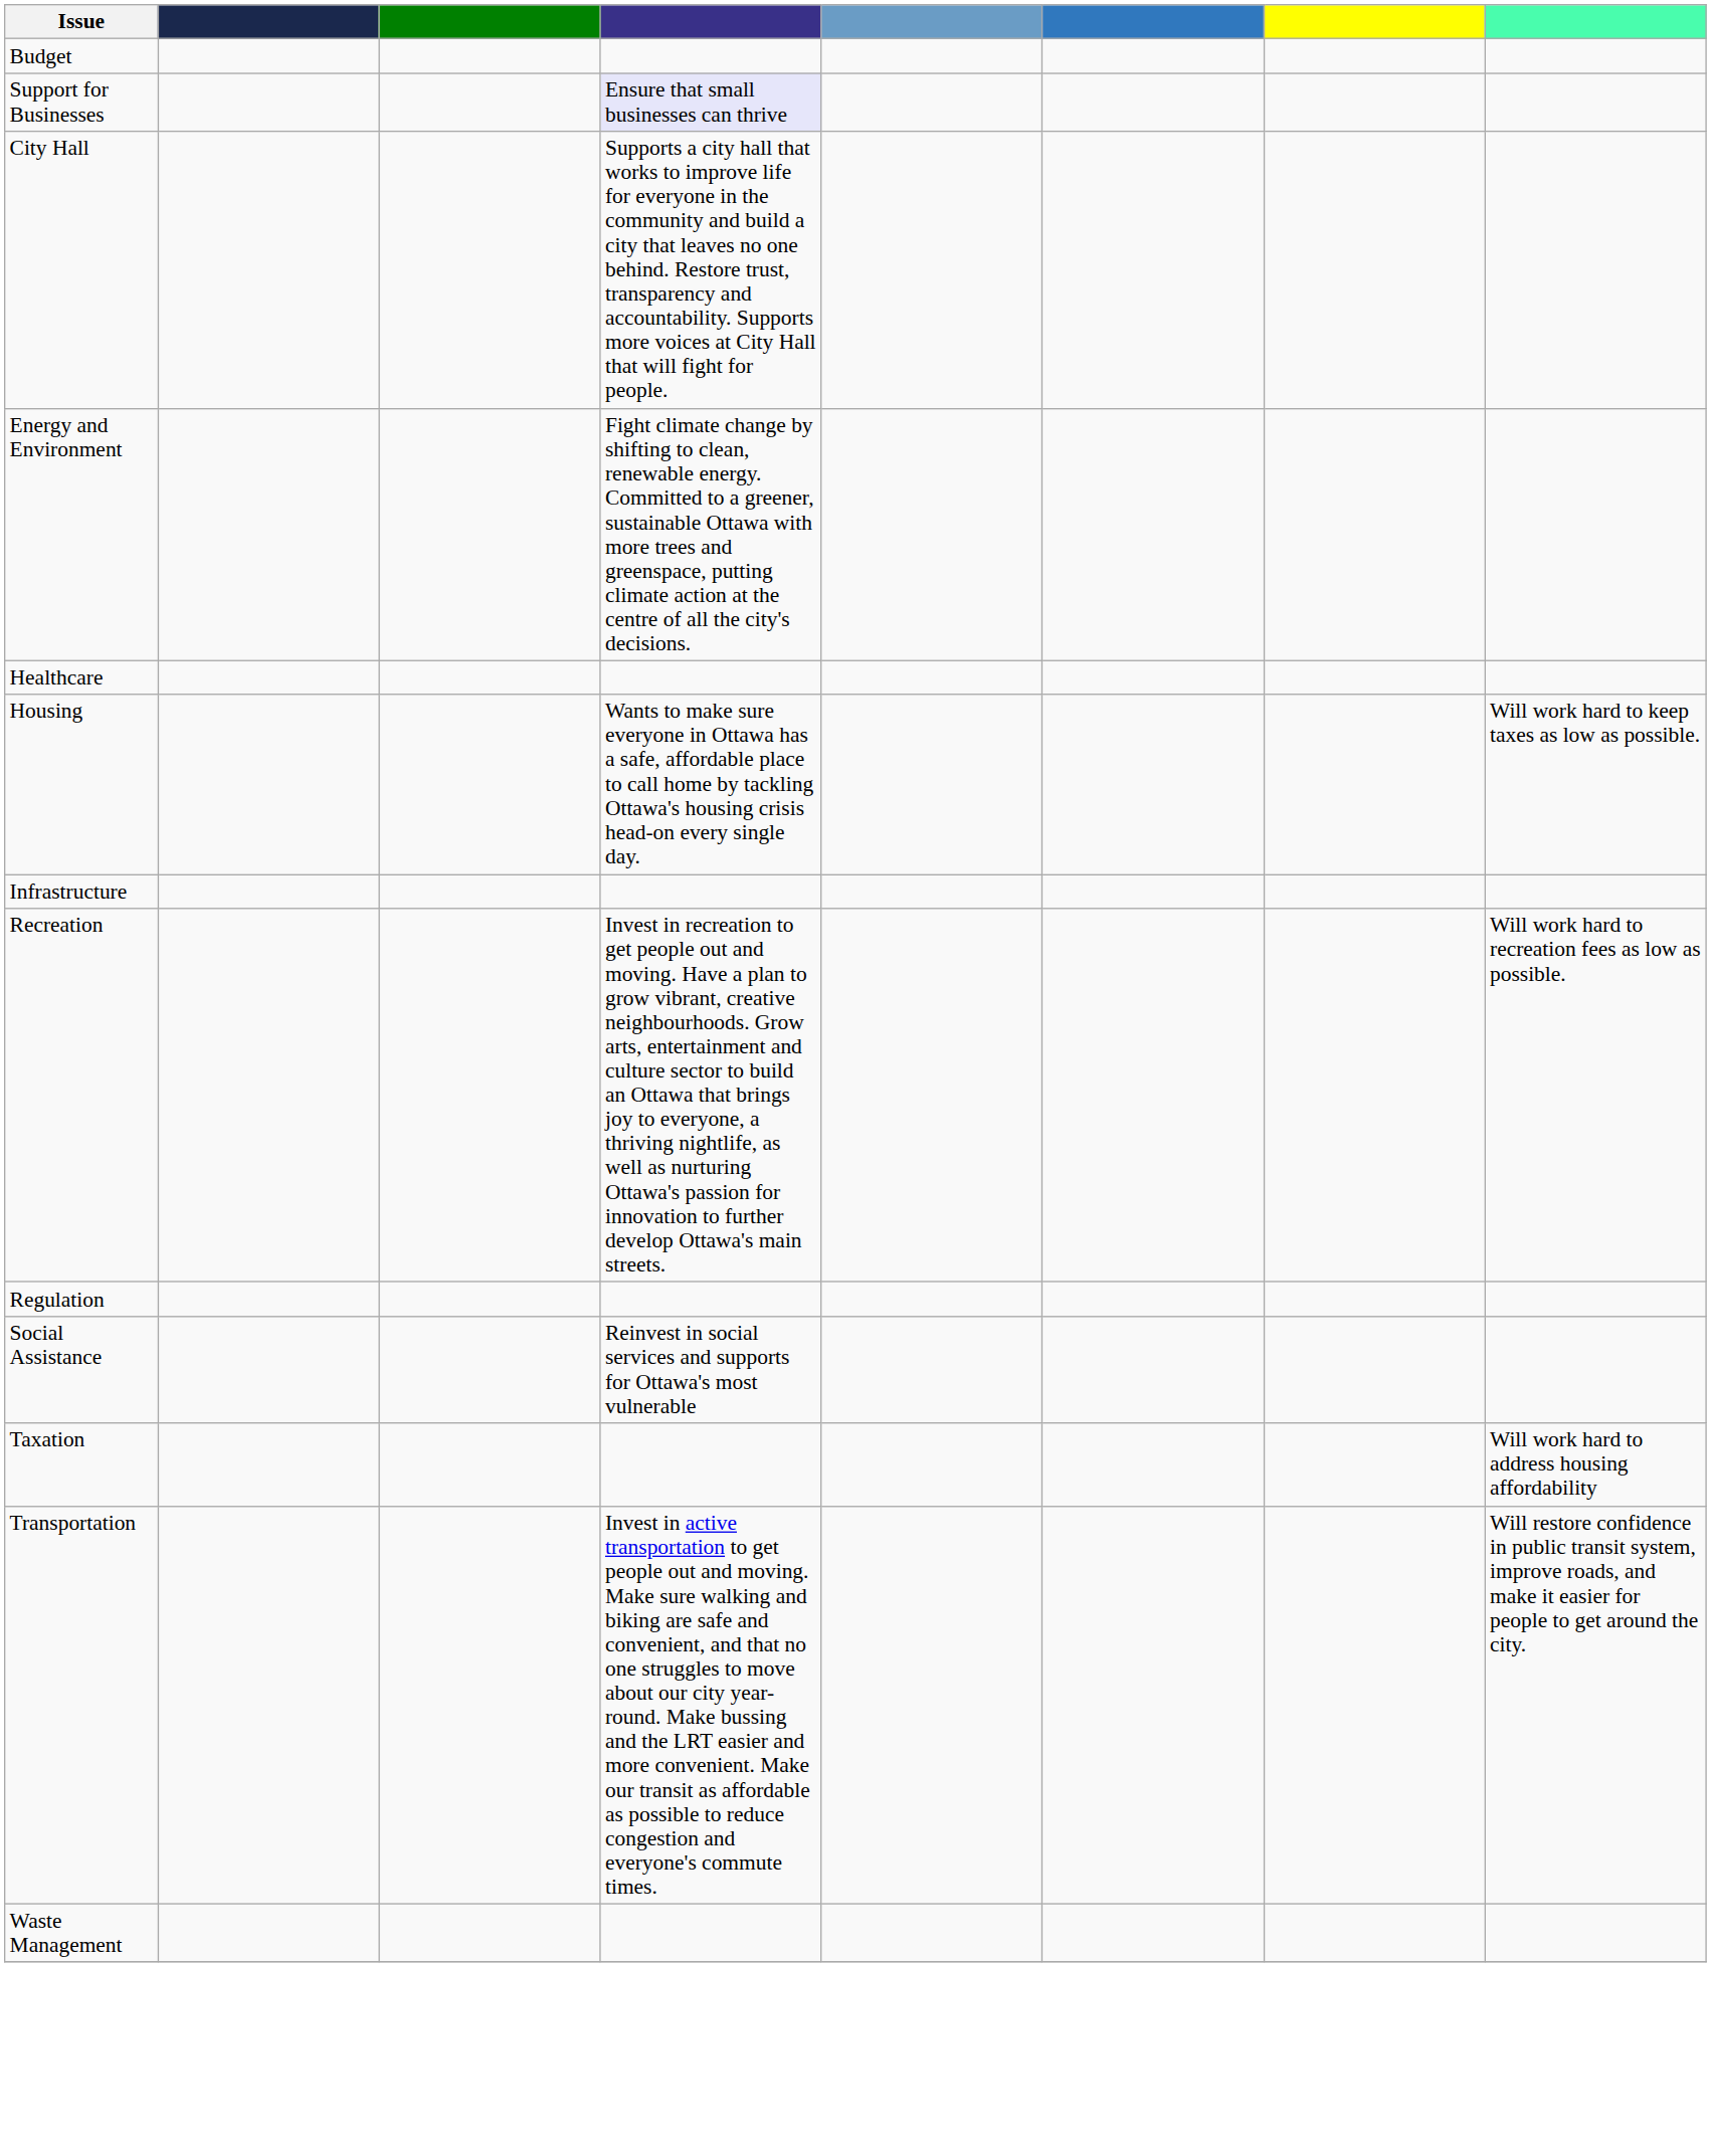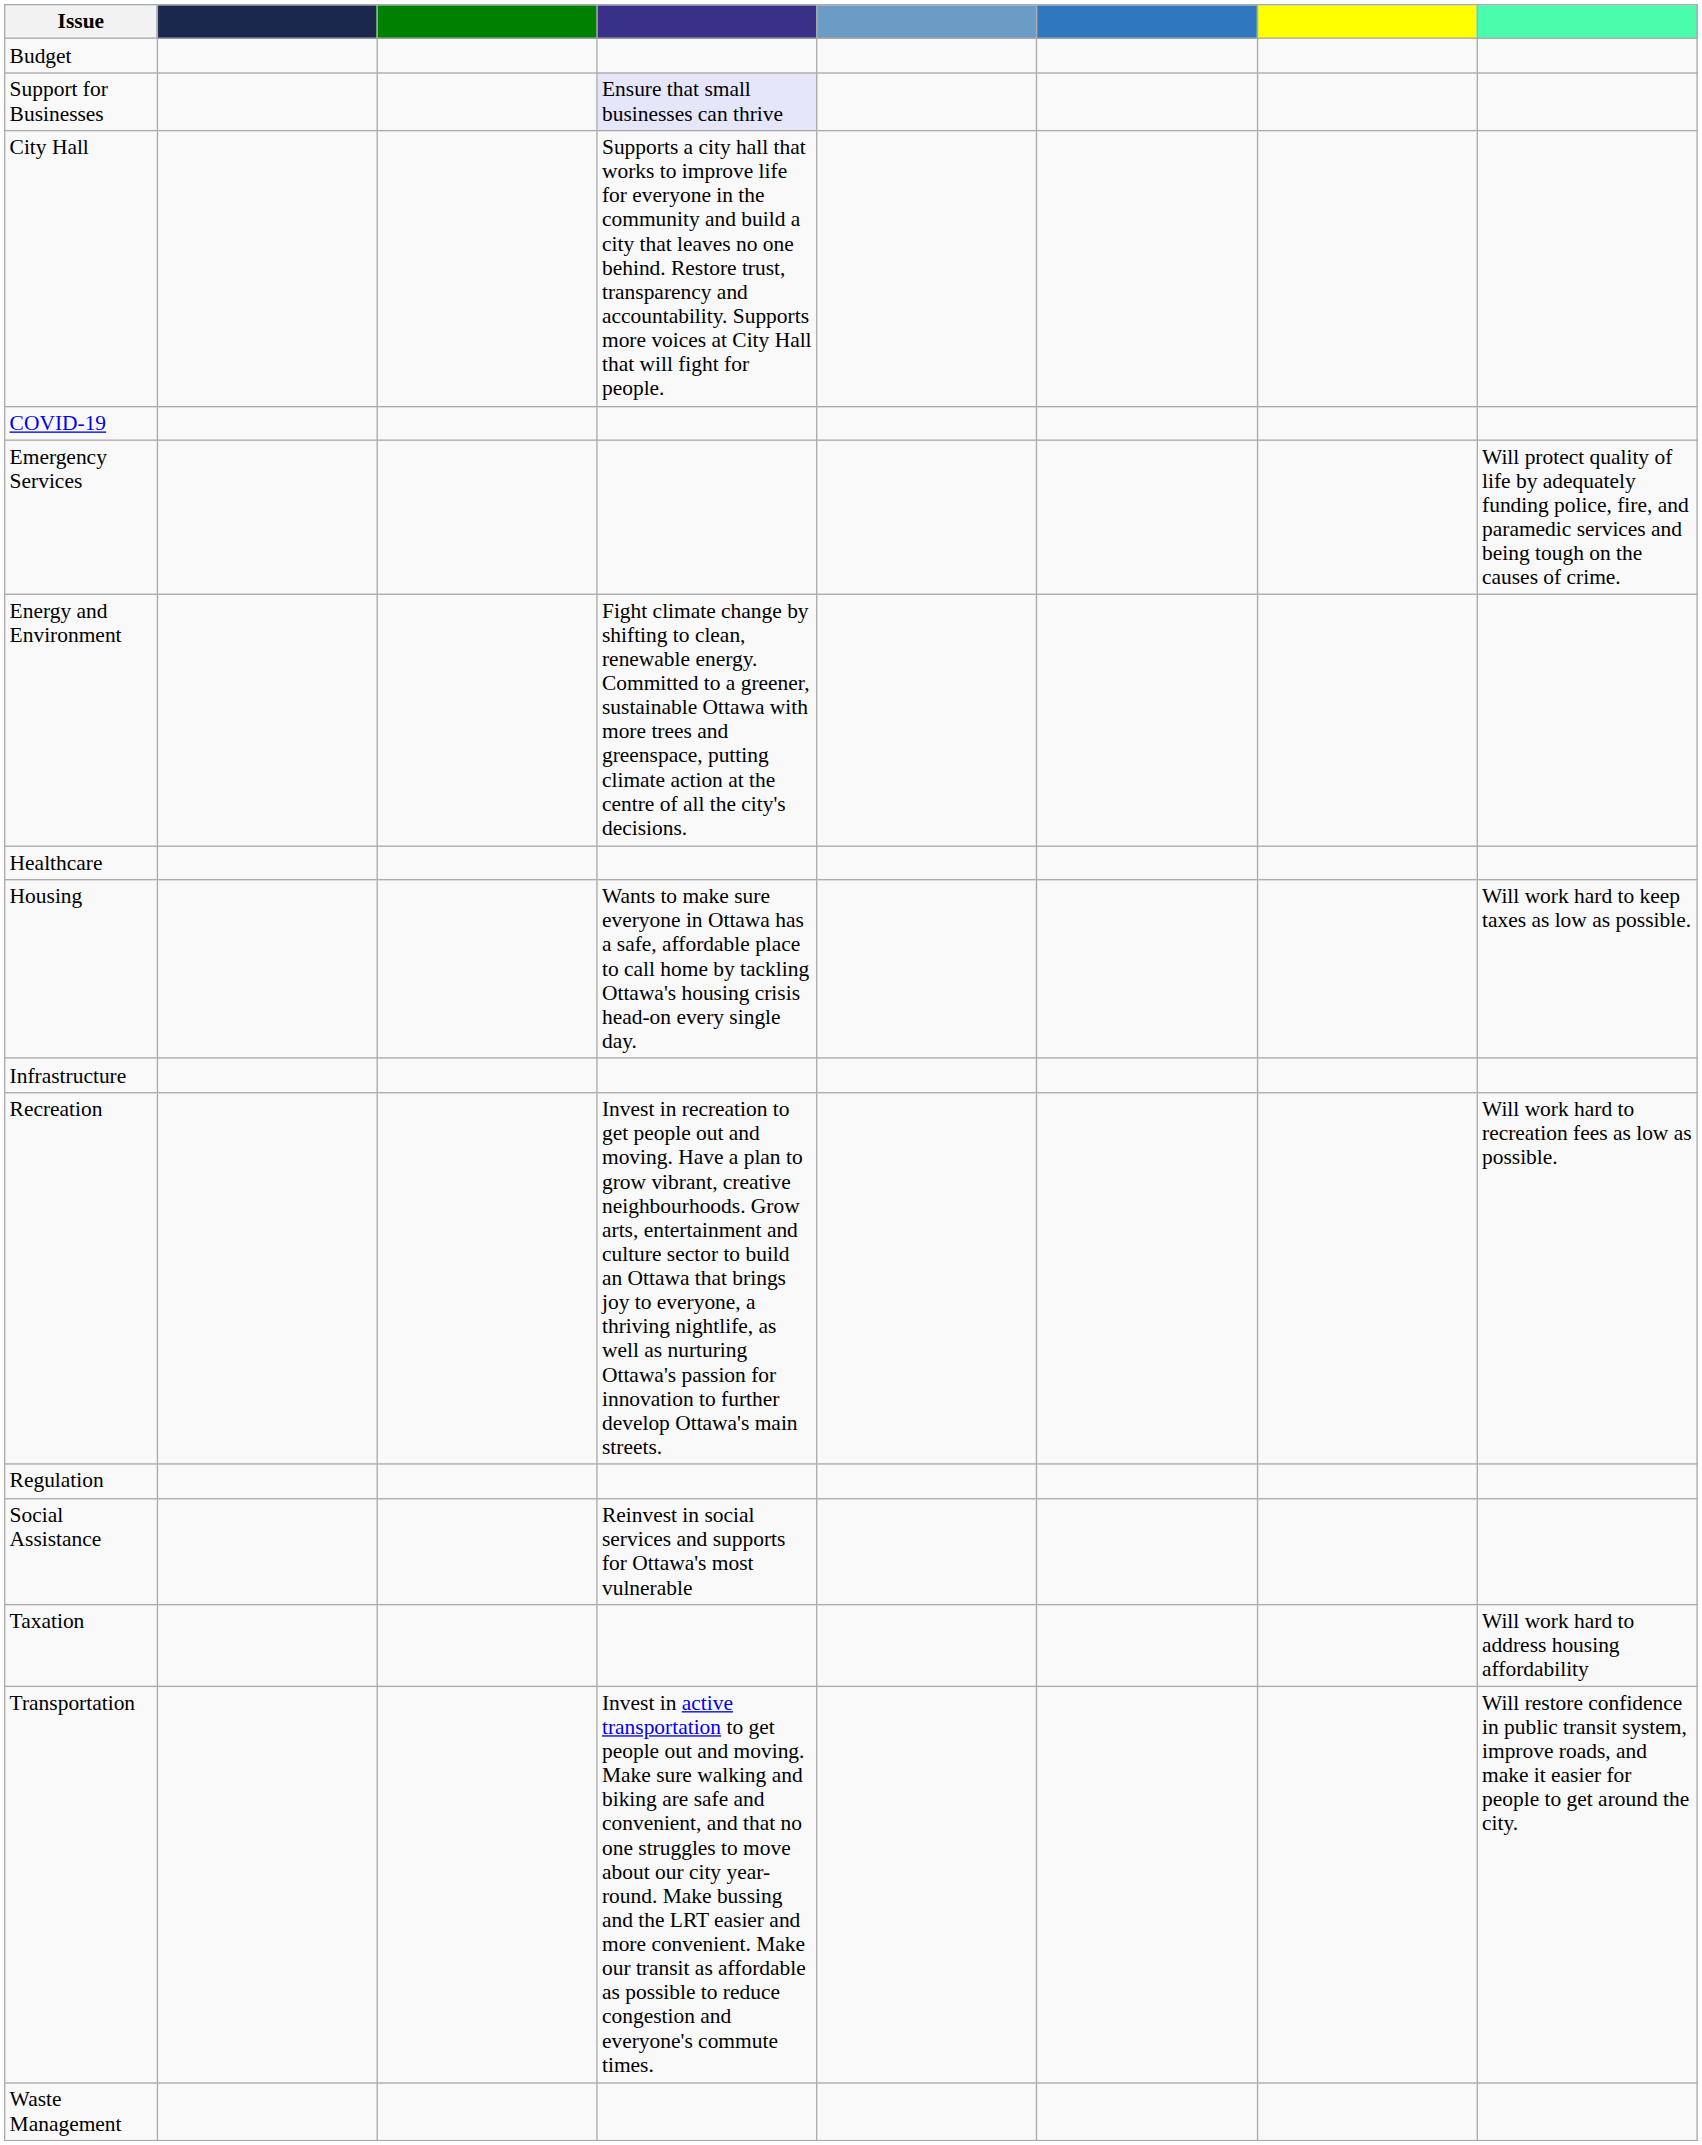+ row: COVID-19
+ row: Emergency Services | Will protect quality of life by adequately funding police, fire, and paramedic services and being tough on the causes of crime.
